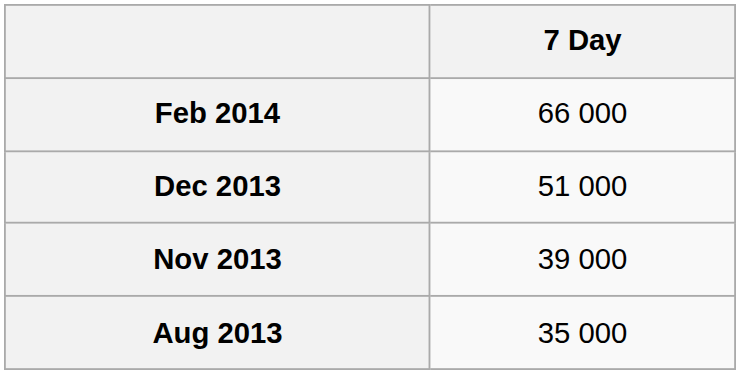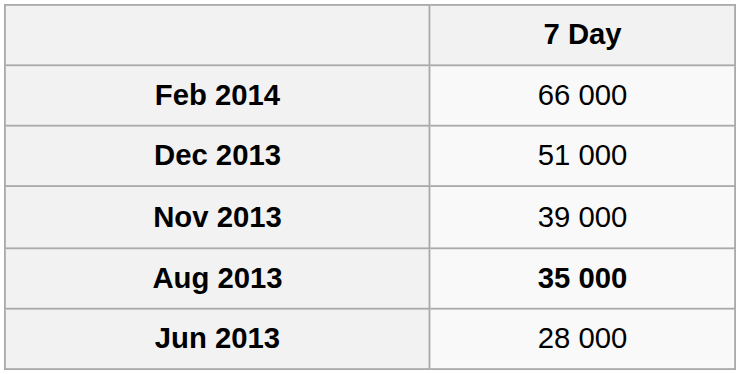Aug 2013 | 7 Day: normal -> bold
+ row: Jun 2013 | 28 000
